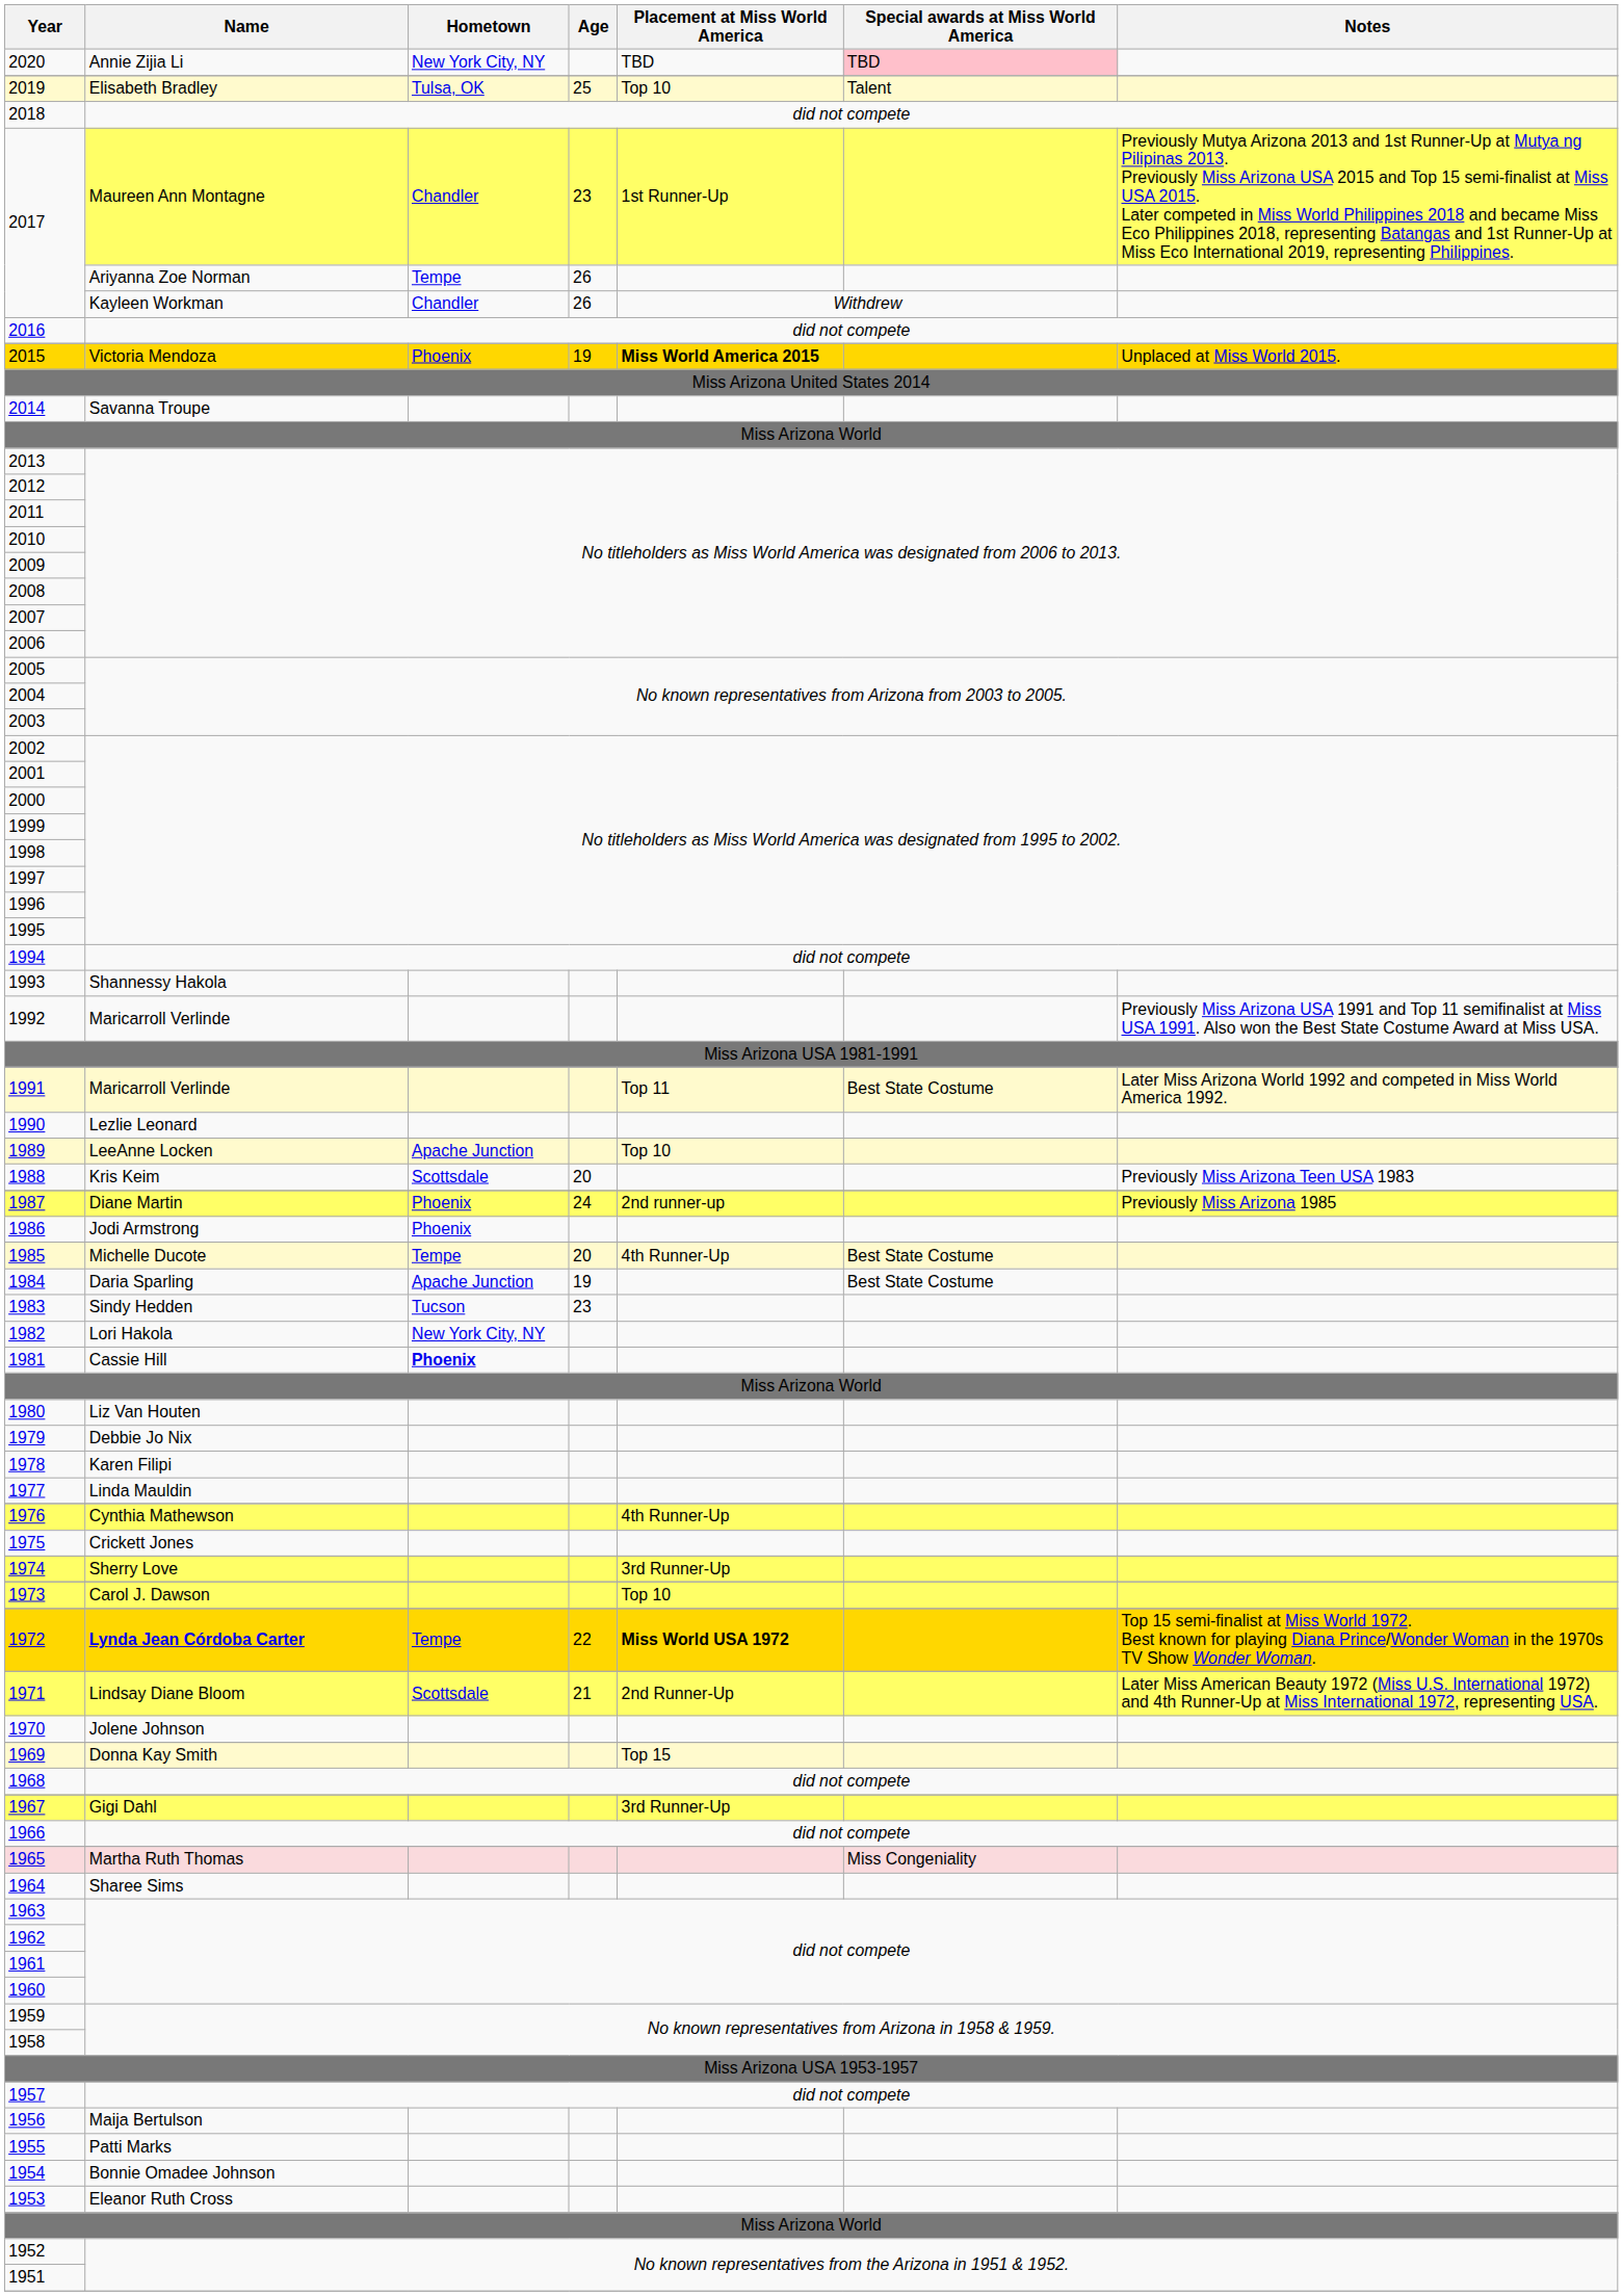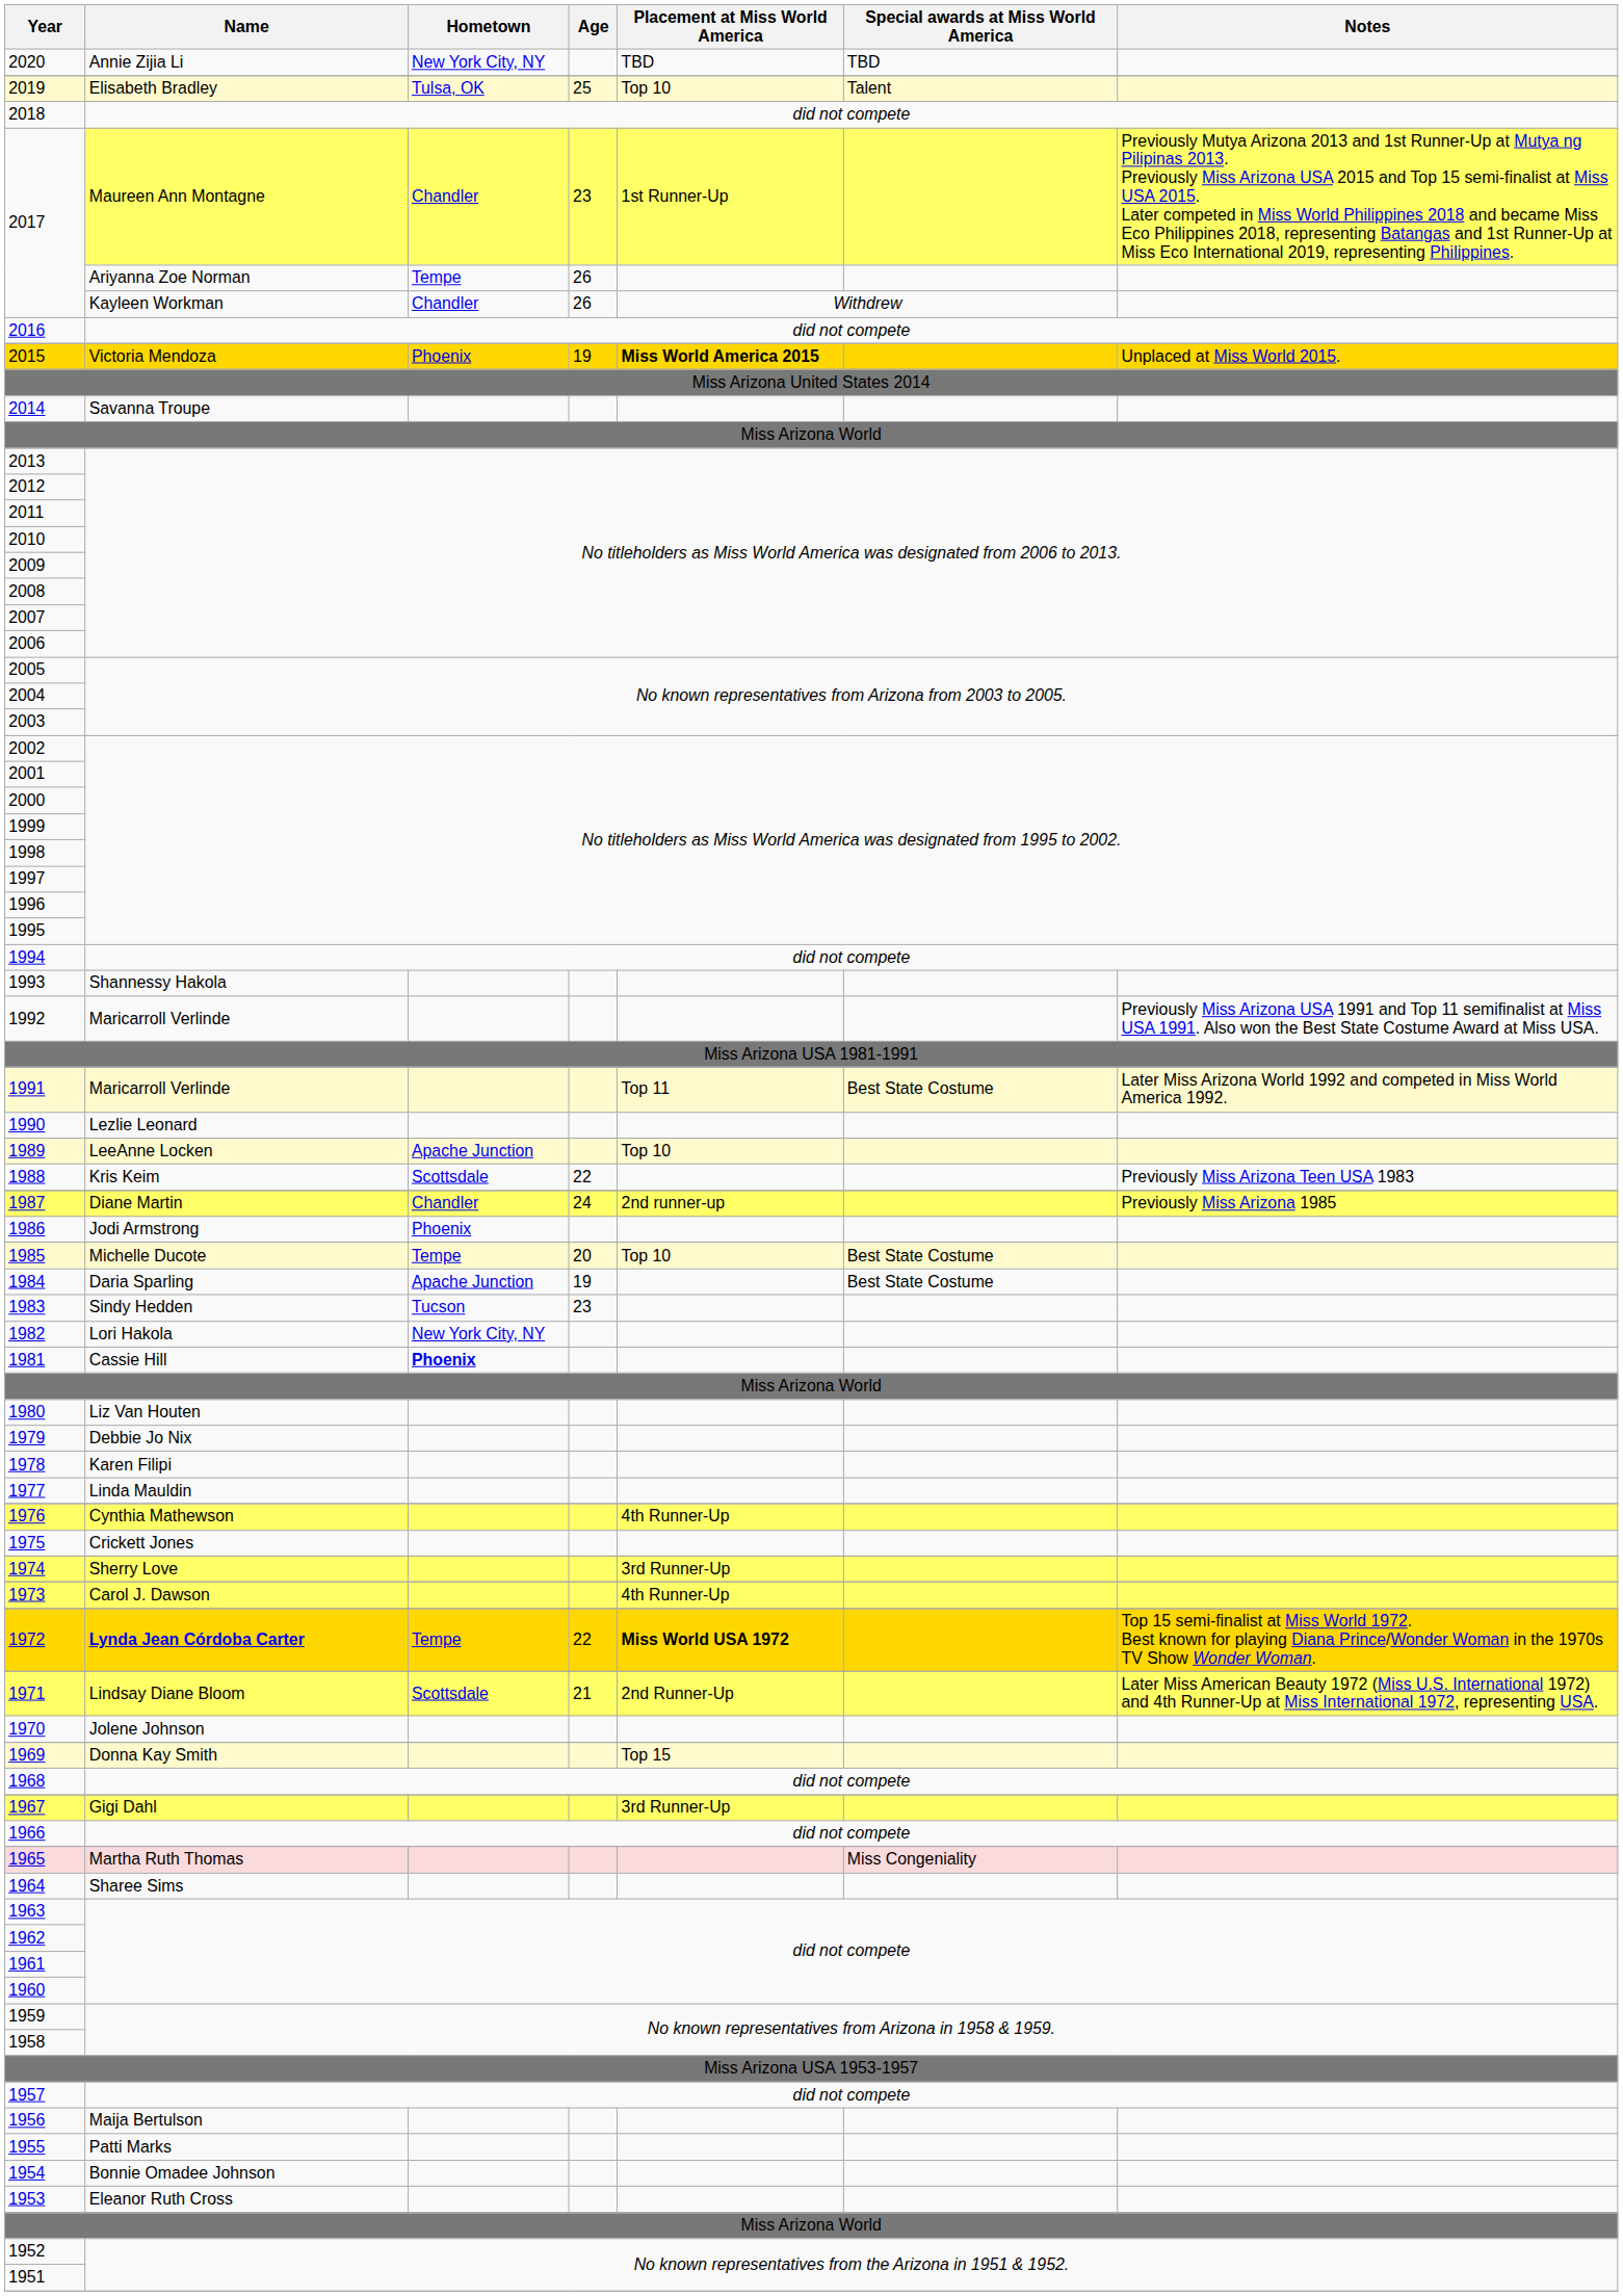2020 | Special awards at Miss World America: pink background -> no background
1988 | Age: 20 -> 22
1987 | Hometown: Phoenix -> Chandler
1985 | Placement at Miss World America: 4th Runner-Up -> Top 10
1973 | Placement at Miss World America: Top 10 -> 4th Runner-Up
